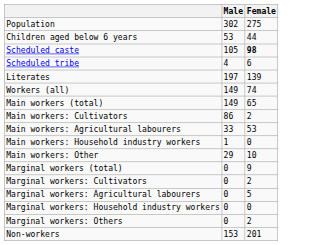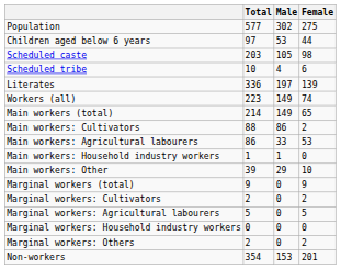+ column: Total | 577 | 97 | 203 | 10 | 336 | 223 | 214 | 88 | 86 | 1 | 39 | 9 | 2 | 5 | 0 | 2 | 354
Scheduled caste | Female: bold -> normal
